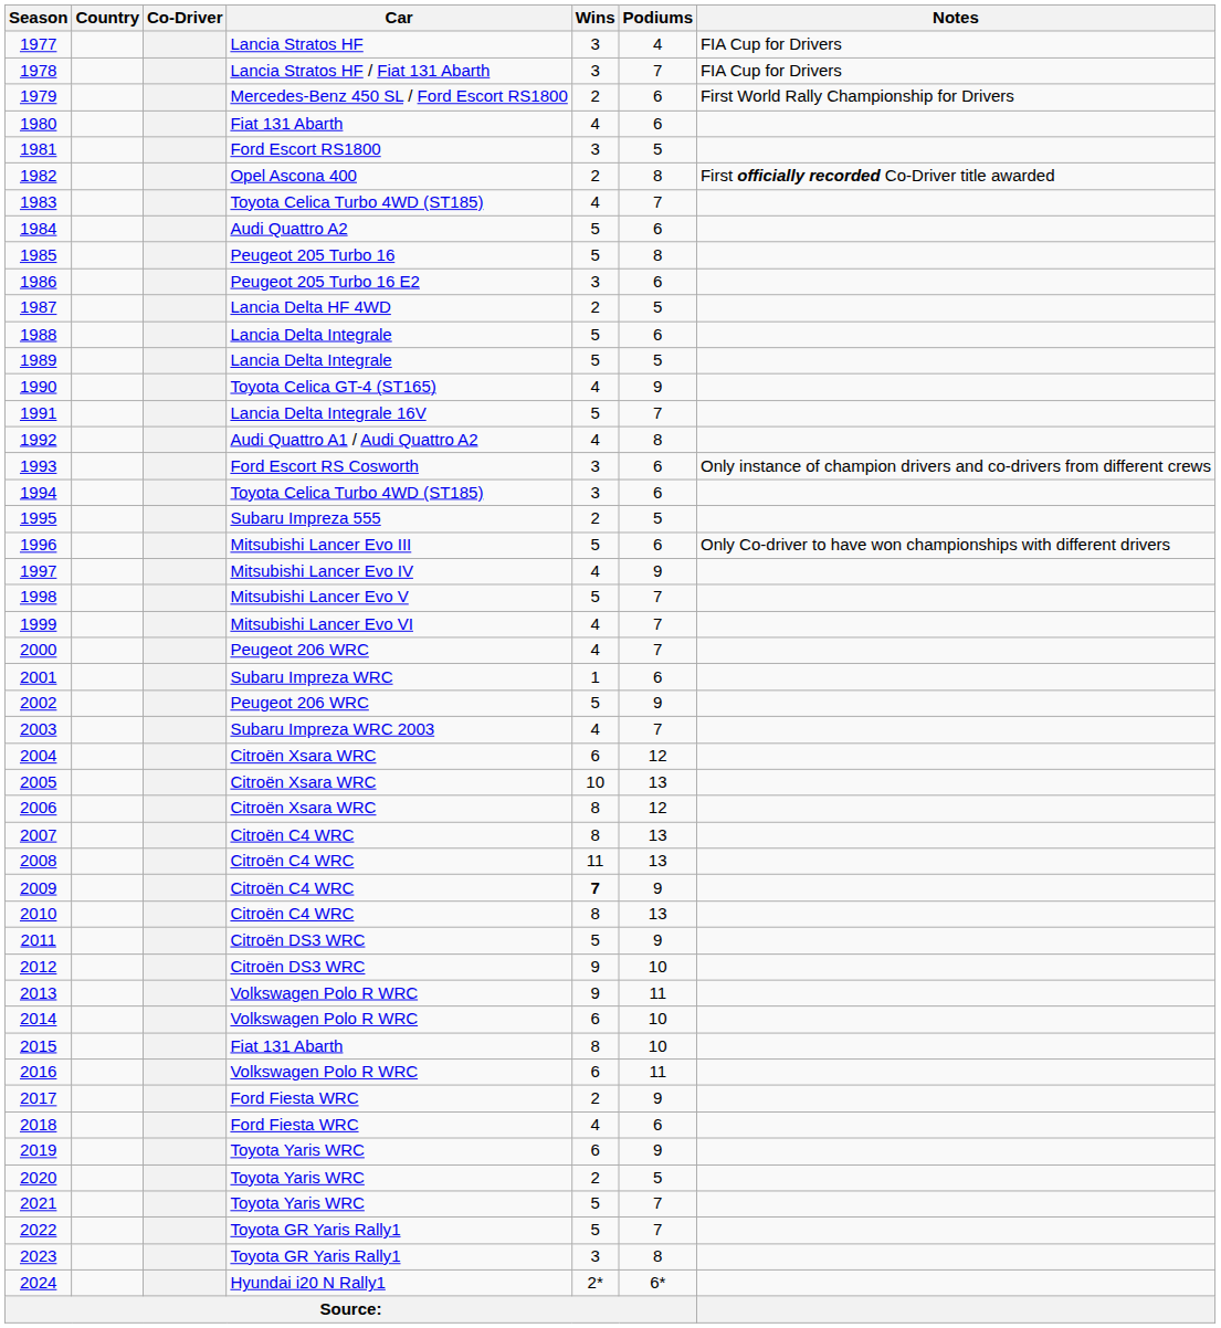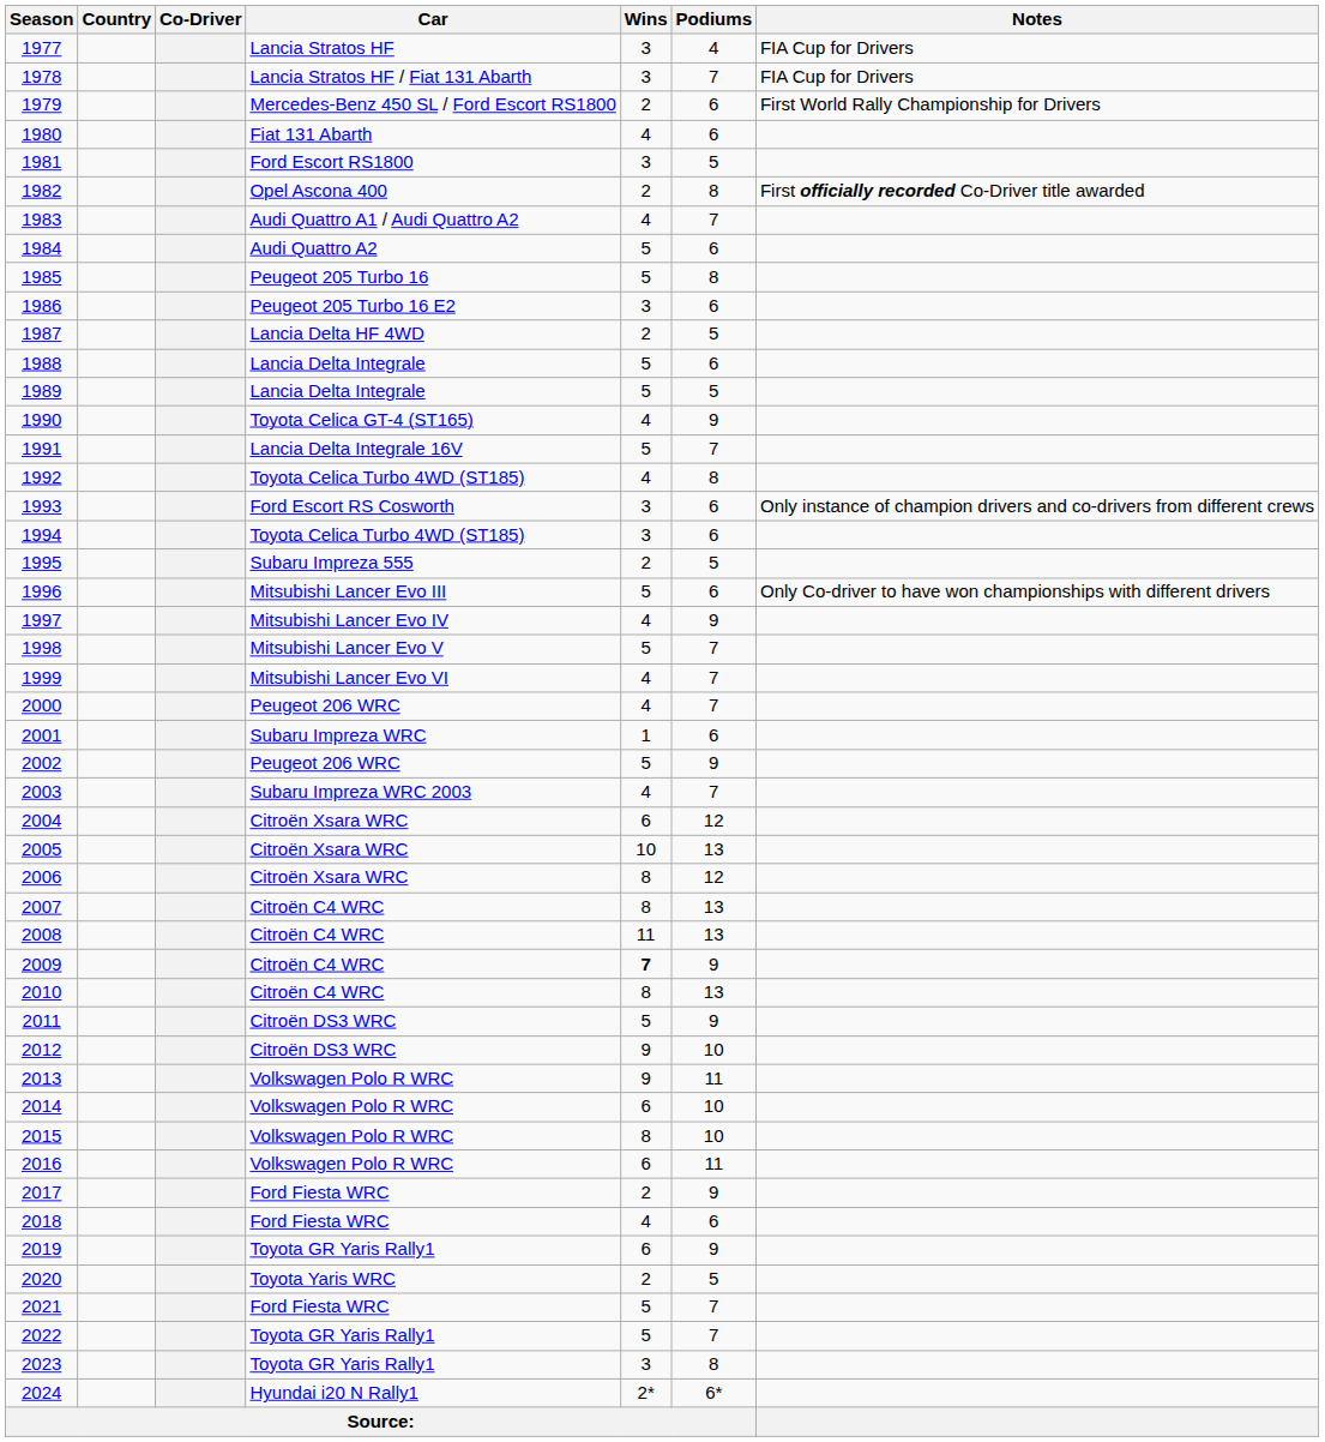1983 | Car: Toyota Celica Turbo 4WD (ST185) -> Audi Quattro A1 / Audi Quattro A2
1992 | Car: Audi Quattro A1 / Audi Quattro A2 -> Toyota Celica Turbo 4WD (ST185)
2015 | Car: Fiat 131 Abarth -> Volkswagen Polo R WRC
2019 | Car: Toyota Yaris WRC -> Toyota GR Yaris Rally1
2021 | Car: Toyota Yaris WRC -> Ford Fiesta WRC
